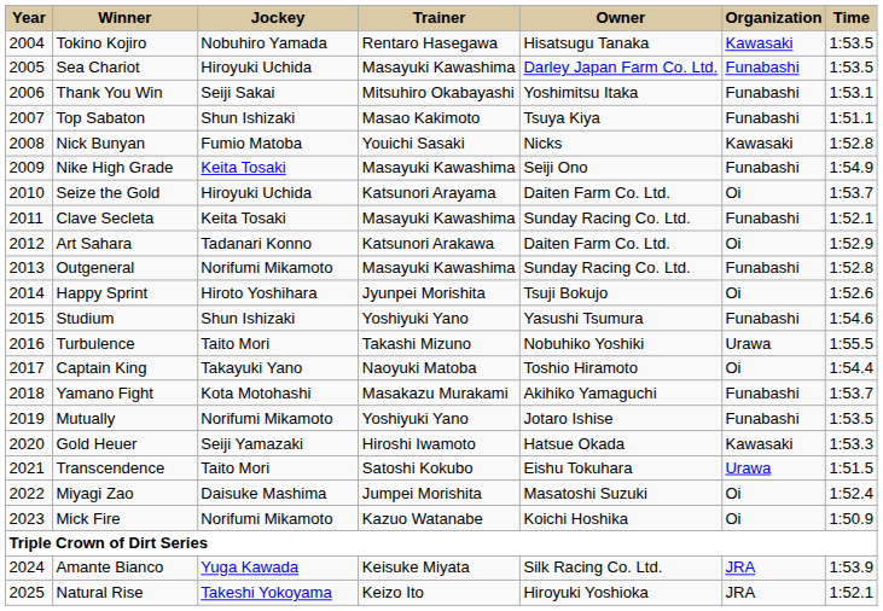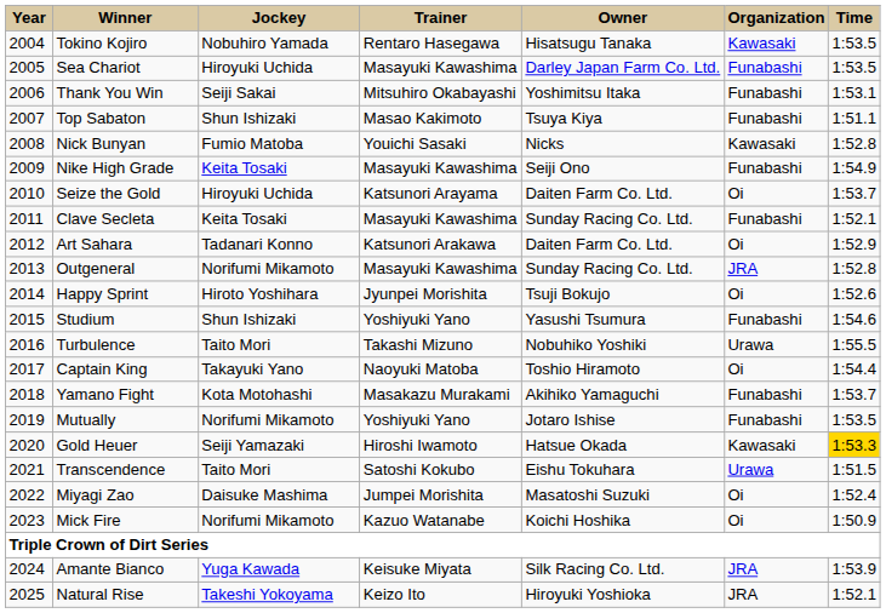Outgeneral | Organization: Funabashi -> JRA
Gold Heuer | Time: no background -> gold background
